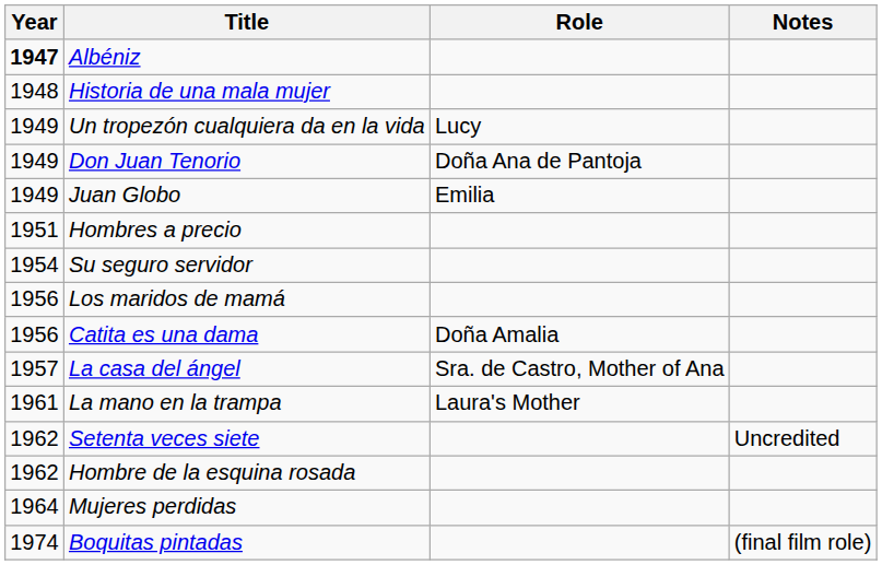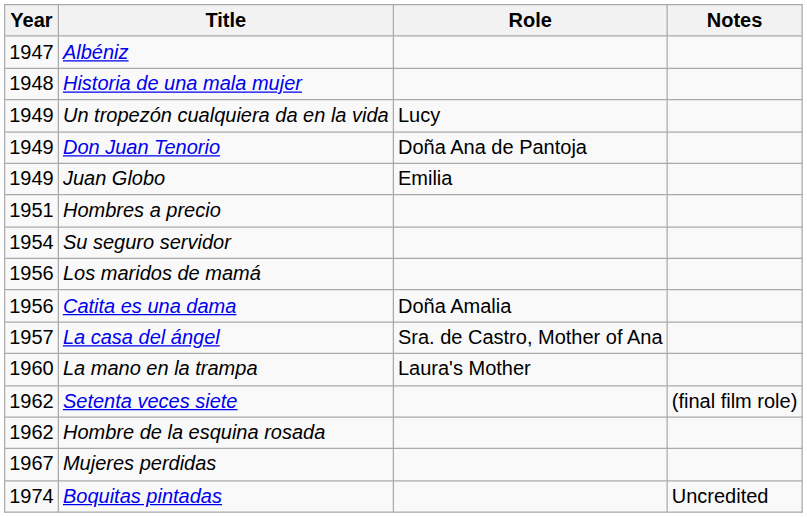Albéniz | Year: bold -> normal
La mano en la trampa | Year: 1961 -> 1960
Setenta veces siete | Notes: Uncredited -> (final film role)
Mujeres perdidas | Year: 1964 -> 1967
Boquitas pintadas | Notes: (final film role) -> Uncredited
